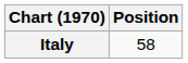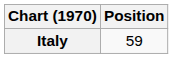Italy | Position: 58 -> 59
